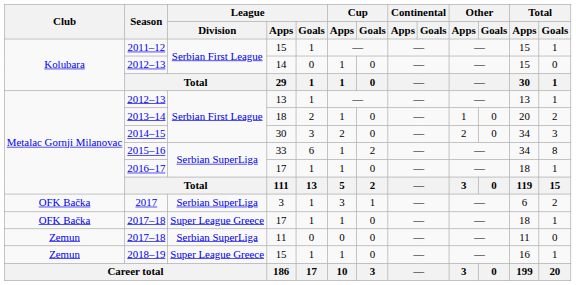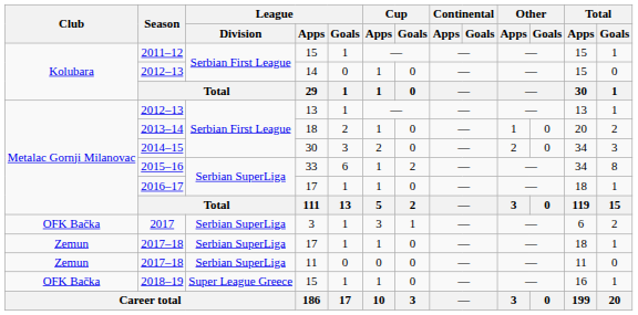2017–18 / 17 | Club: OFK Bačka -> Zemun
2017–18 / 17 | League / Division: Super League Greece -> Serbian SuperLiga
2018–19 | Club: Zemun -> OFK Bačka
